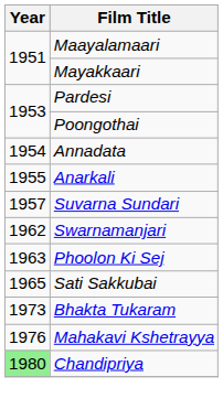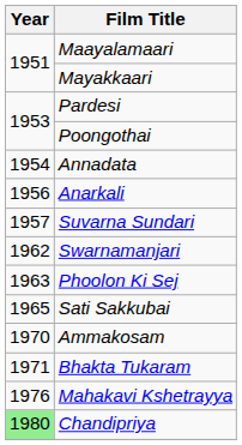Anarkali | Year: 1955 -> 1956
+ row: 1970 | Ammakosam
Bhakta Tukaram | Year: 1973 -> 1971
